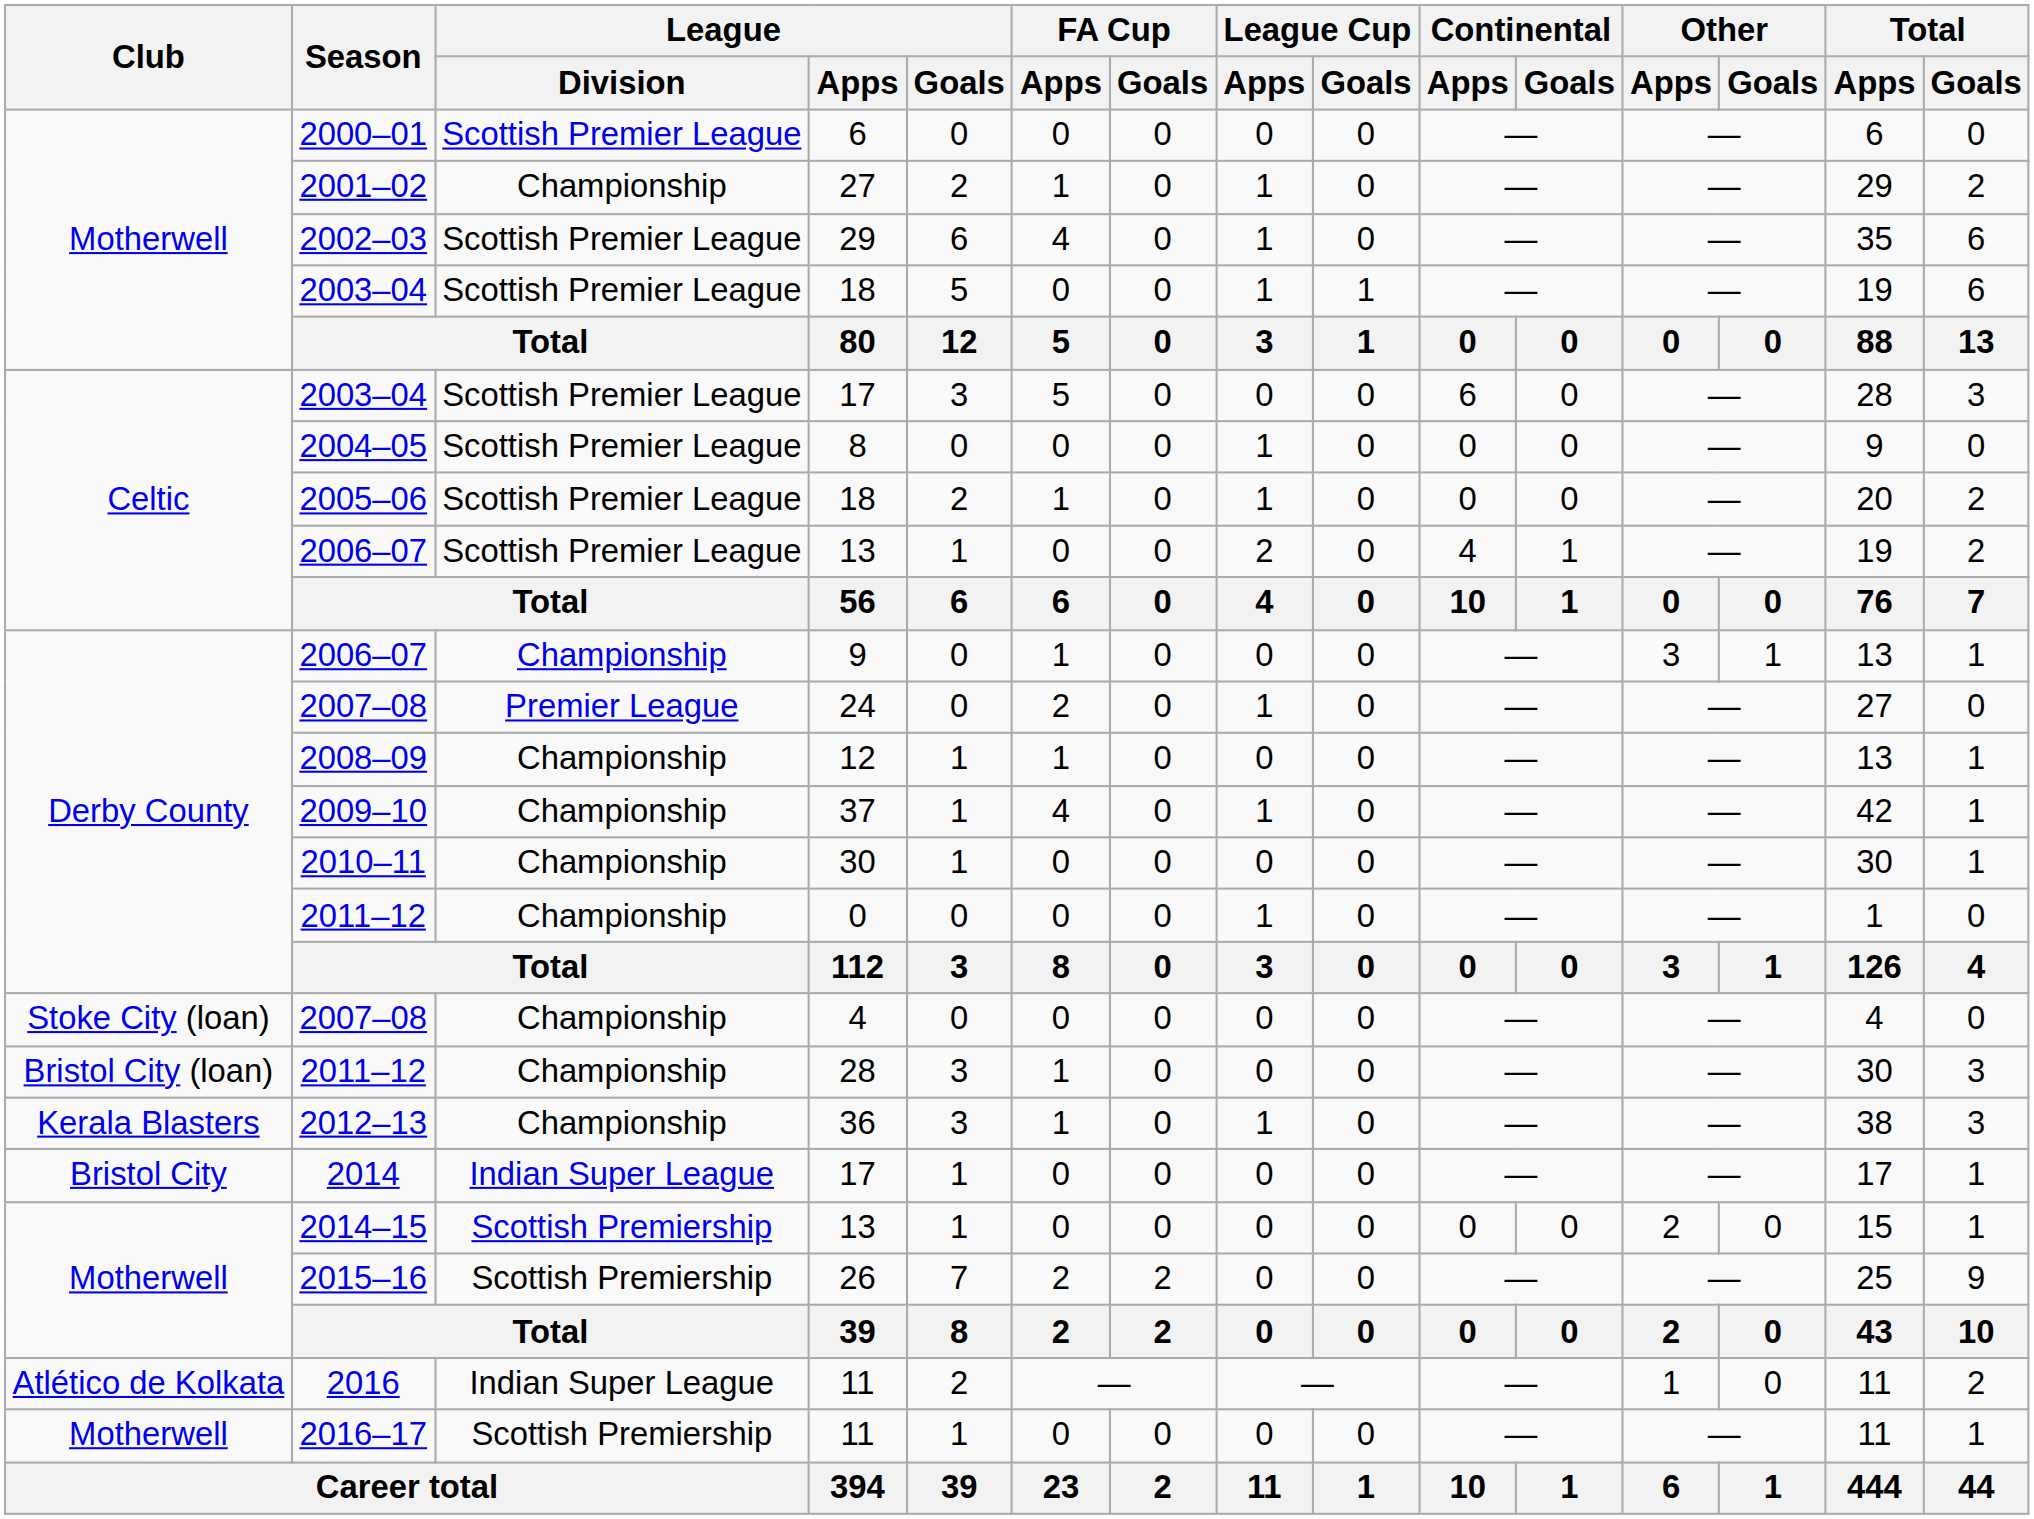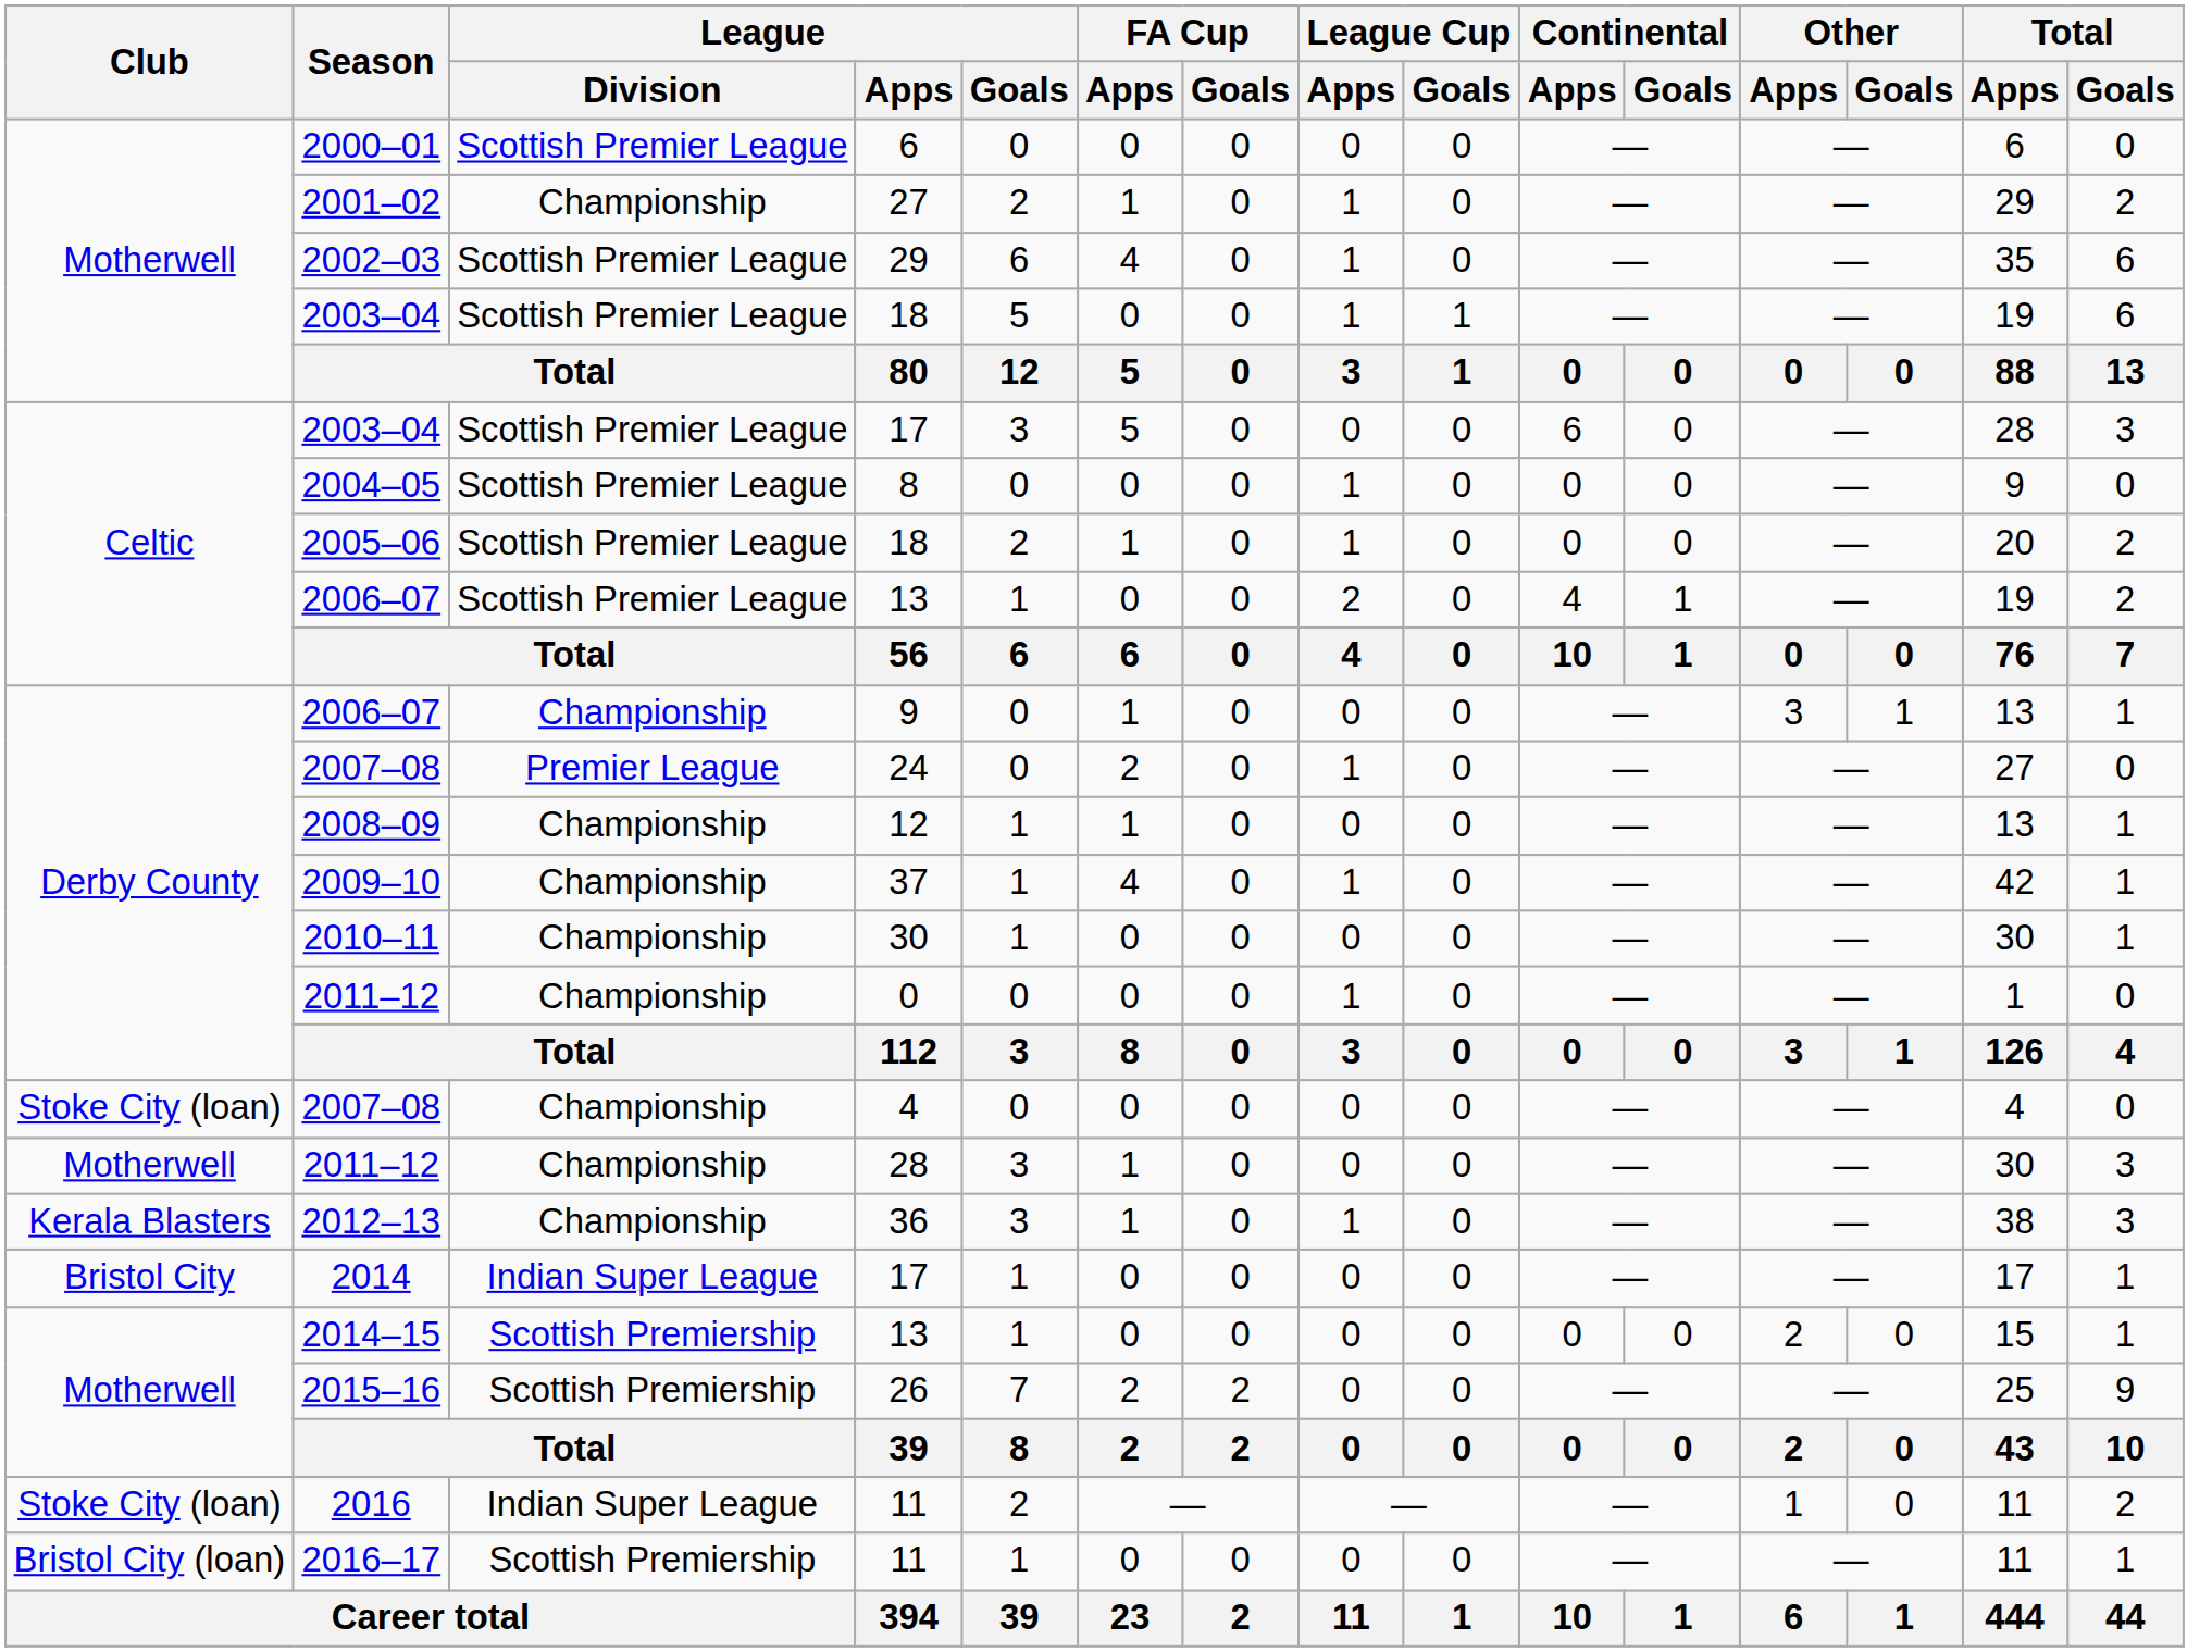2011–12 / 28 | Club: Bristol City (loan) -> Motherwell
2016 | Club: Atlético de Kolkata -> Stoke City (loan)
2016–17 | Club: Motherwell -> Bristol City (loan)
